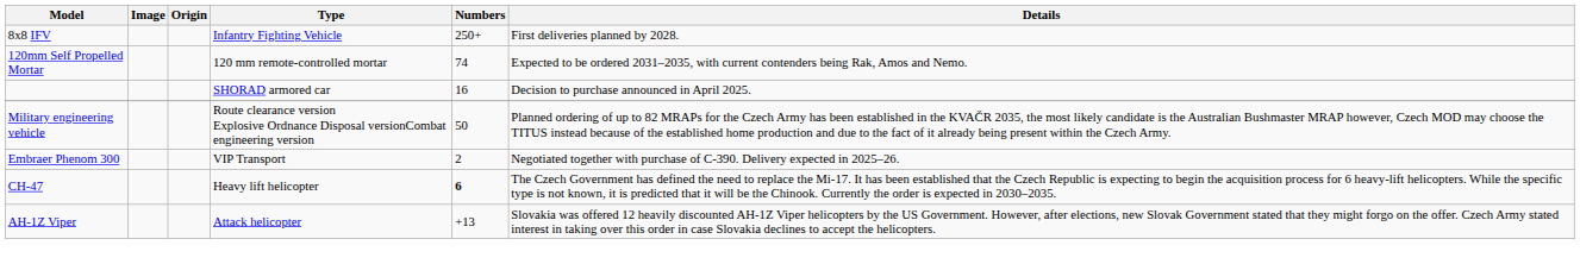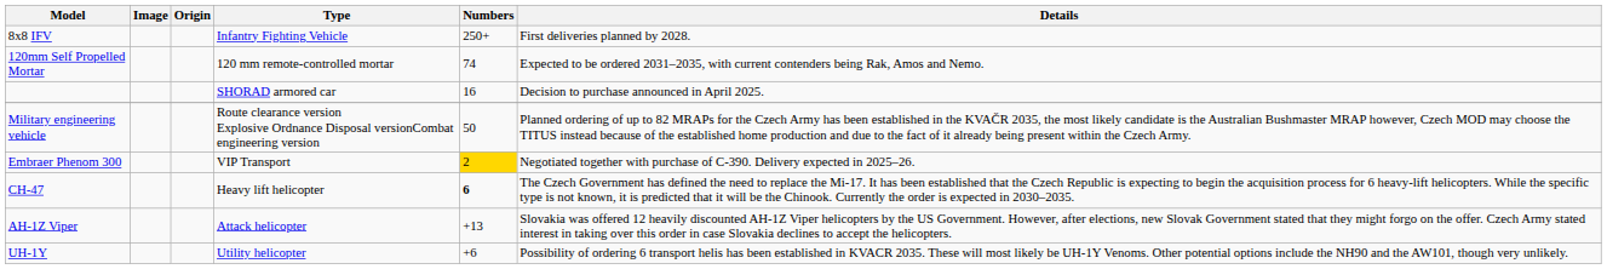Embraer Phenom 300 | Numbers: no background -> gold background
+ row: UH-1Y | Utility helicopter | +6 | Possibility of ordering 6 transport helis has been established in KVACR 2035. These will most likely be UH-1Y Venoms. Other potential options include the NH90 and the AW101, though very unlikely.
